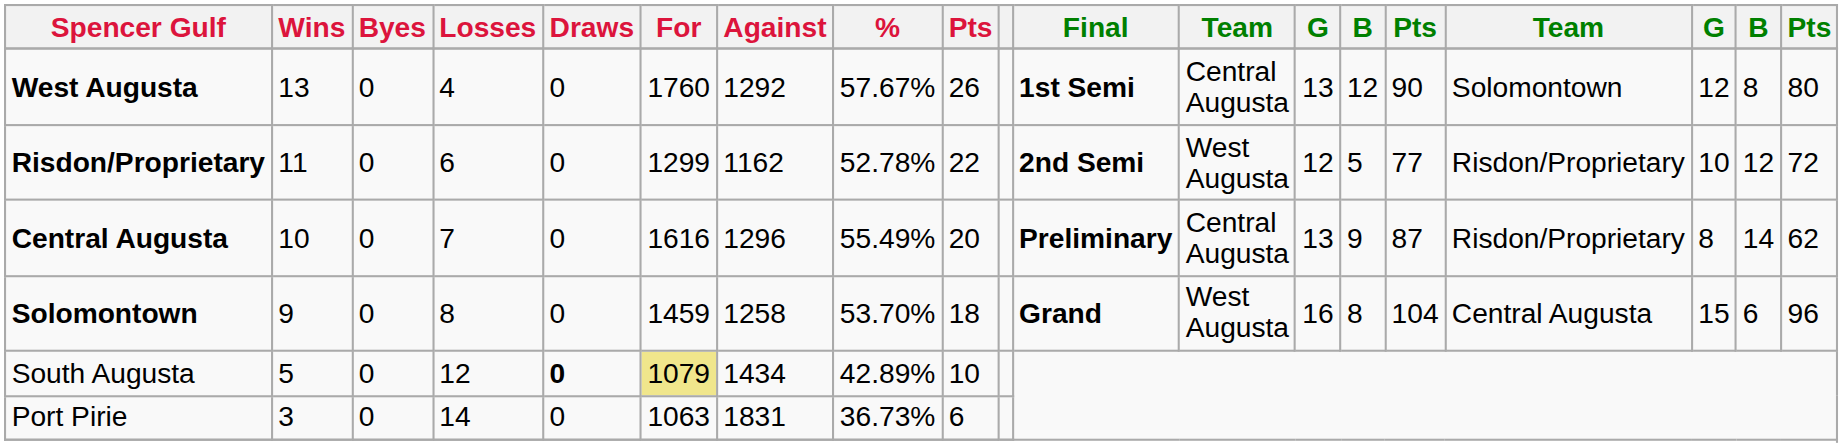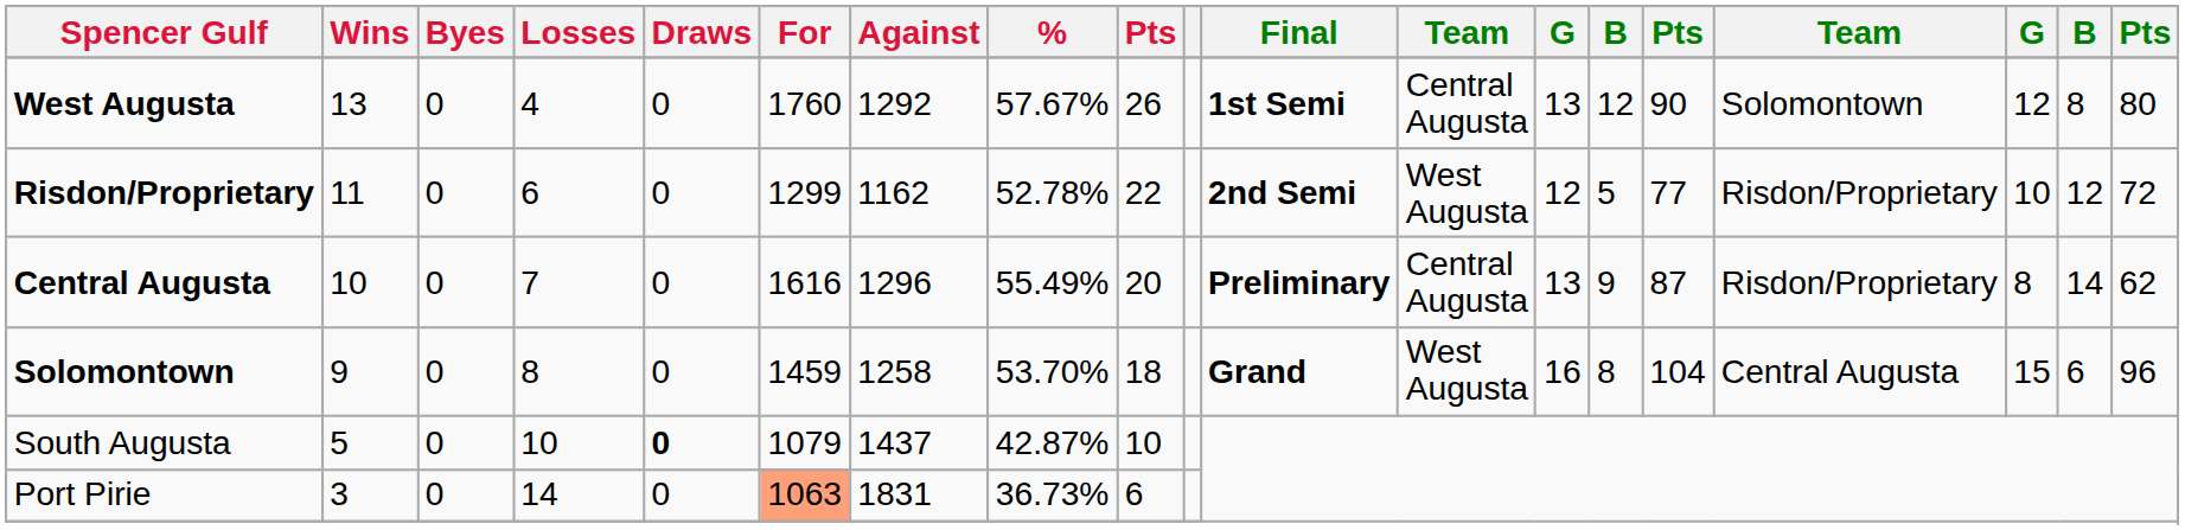South Augusta | Losses: 12 -> 10
South Augusta | For: khaki background -> no background
South Augusta | Against: 1434 -> 1437
South Augusta | %: 42.89% -> 42.87%
Port Pirie | For: no background -> lightsalmon background
